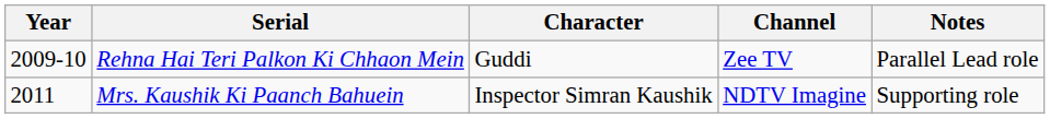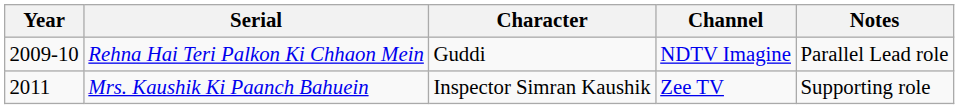Rehna Hai Teri Palkon Ki Chhaon Mein | Channel: Zee TV -> NDTV Imagine
Mrs. Kaushik Ki Paanch Bahuein | Channel: NDTV Imagine -> Zee TV
